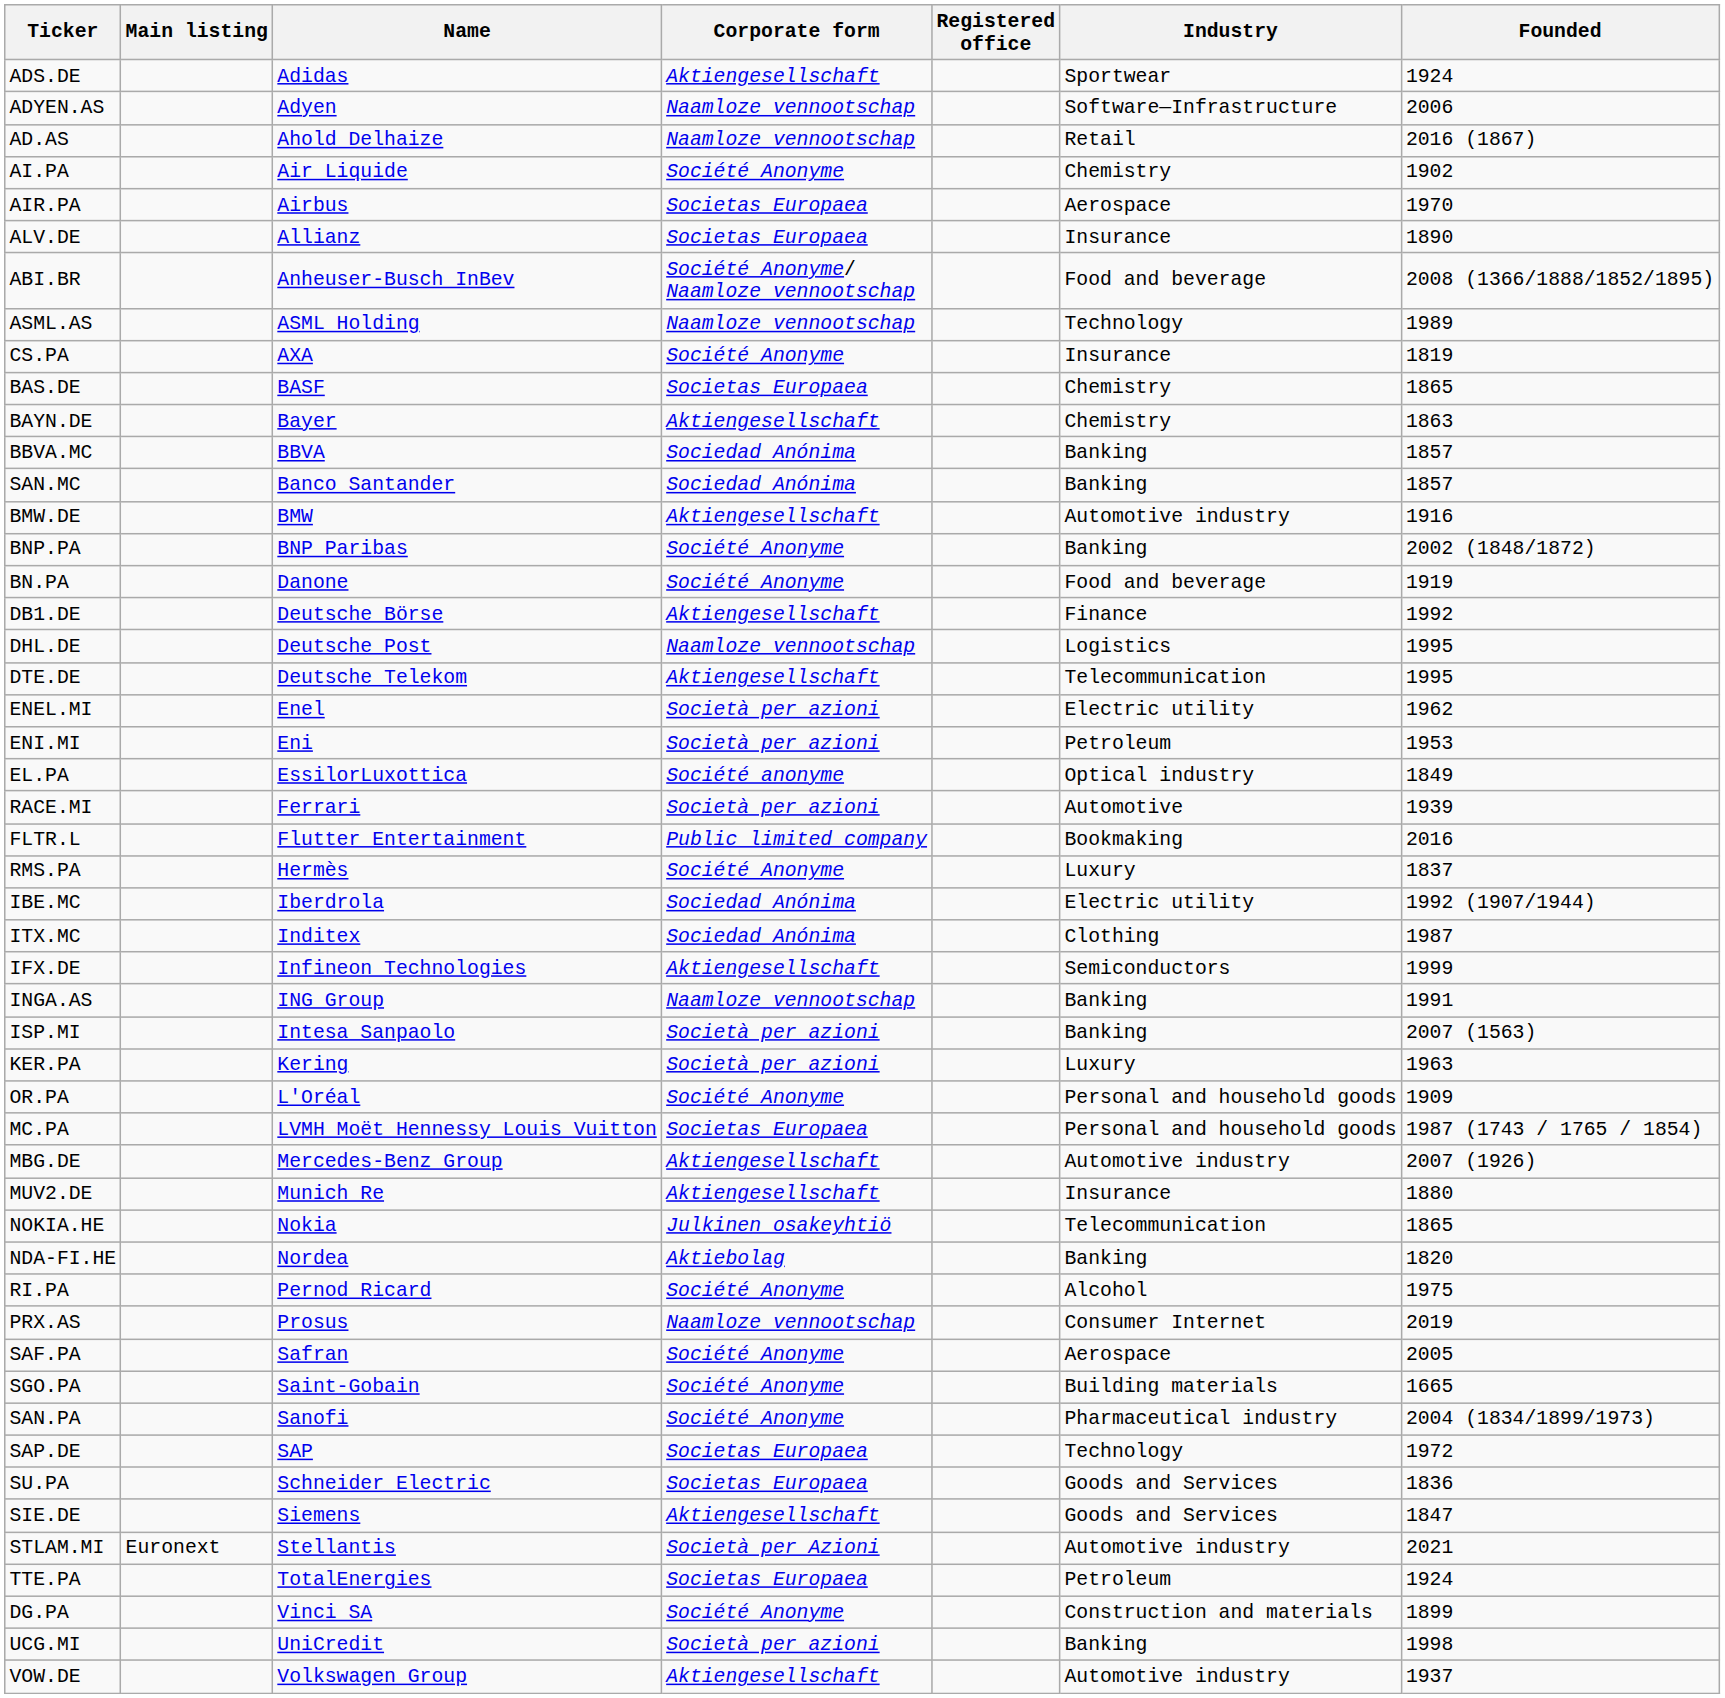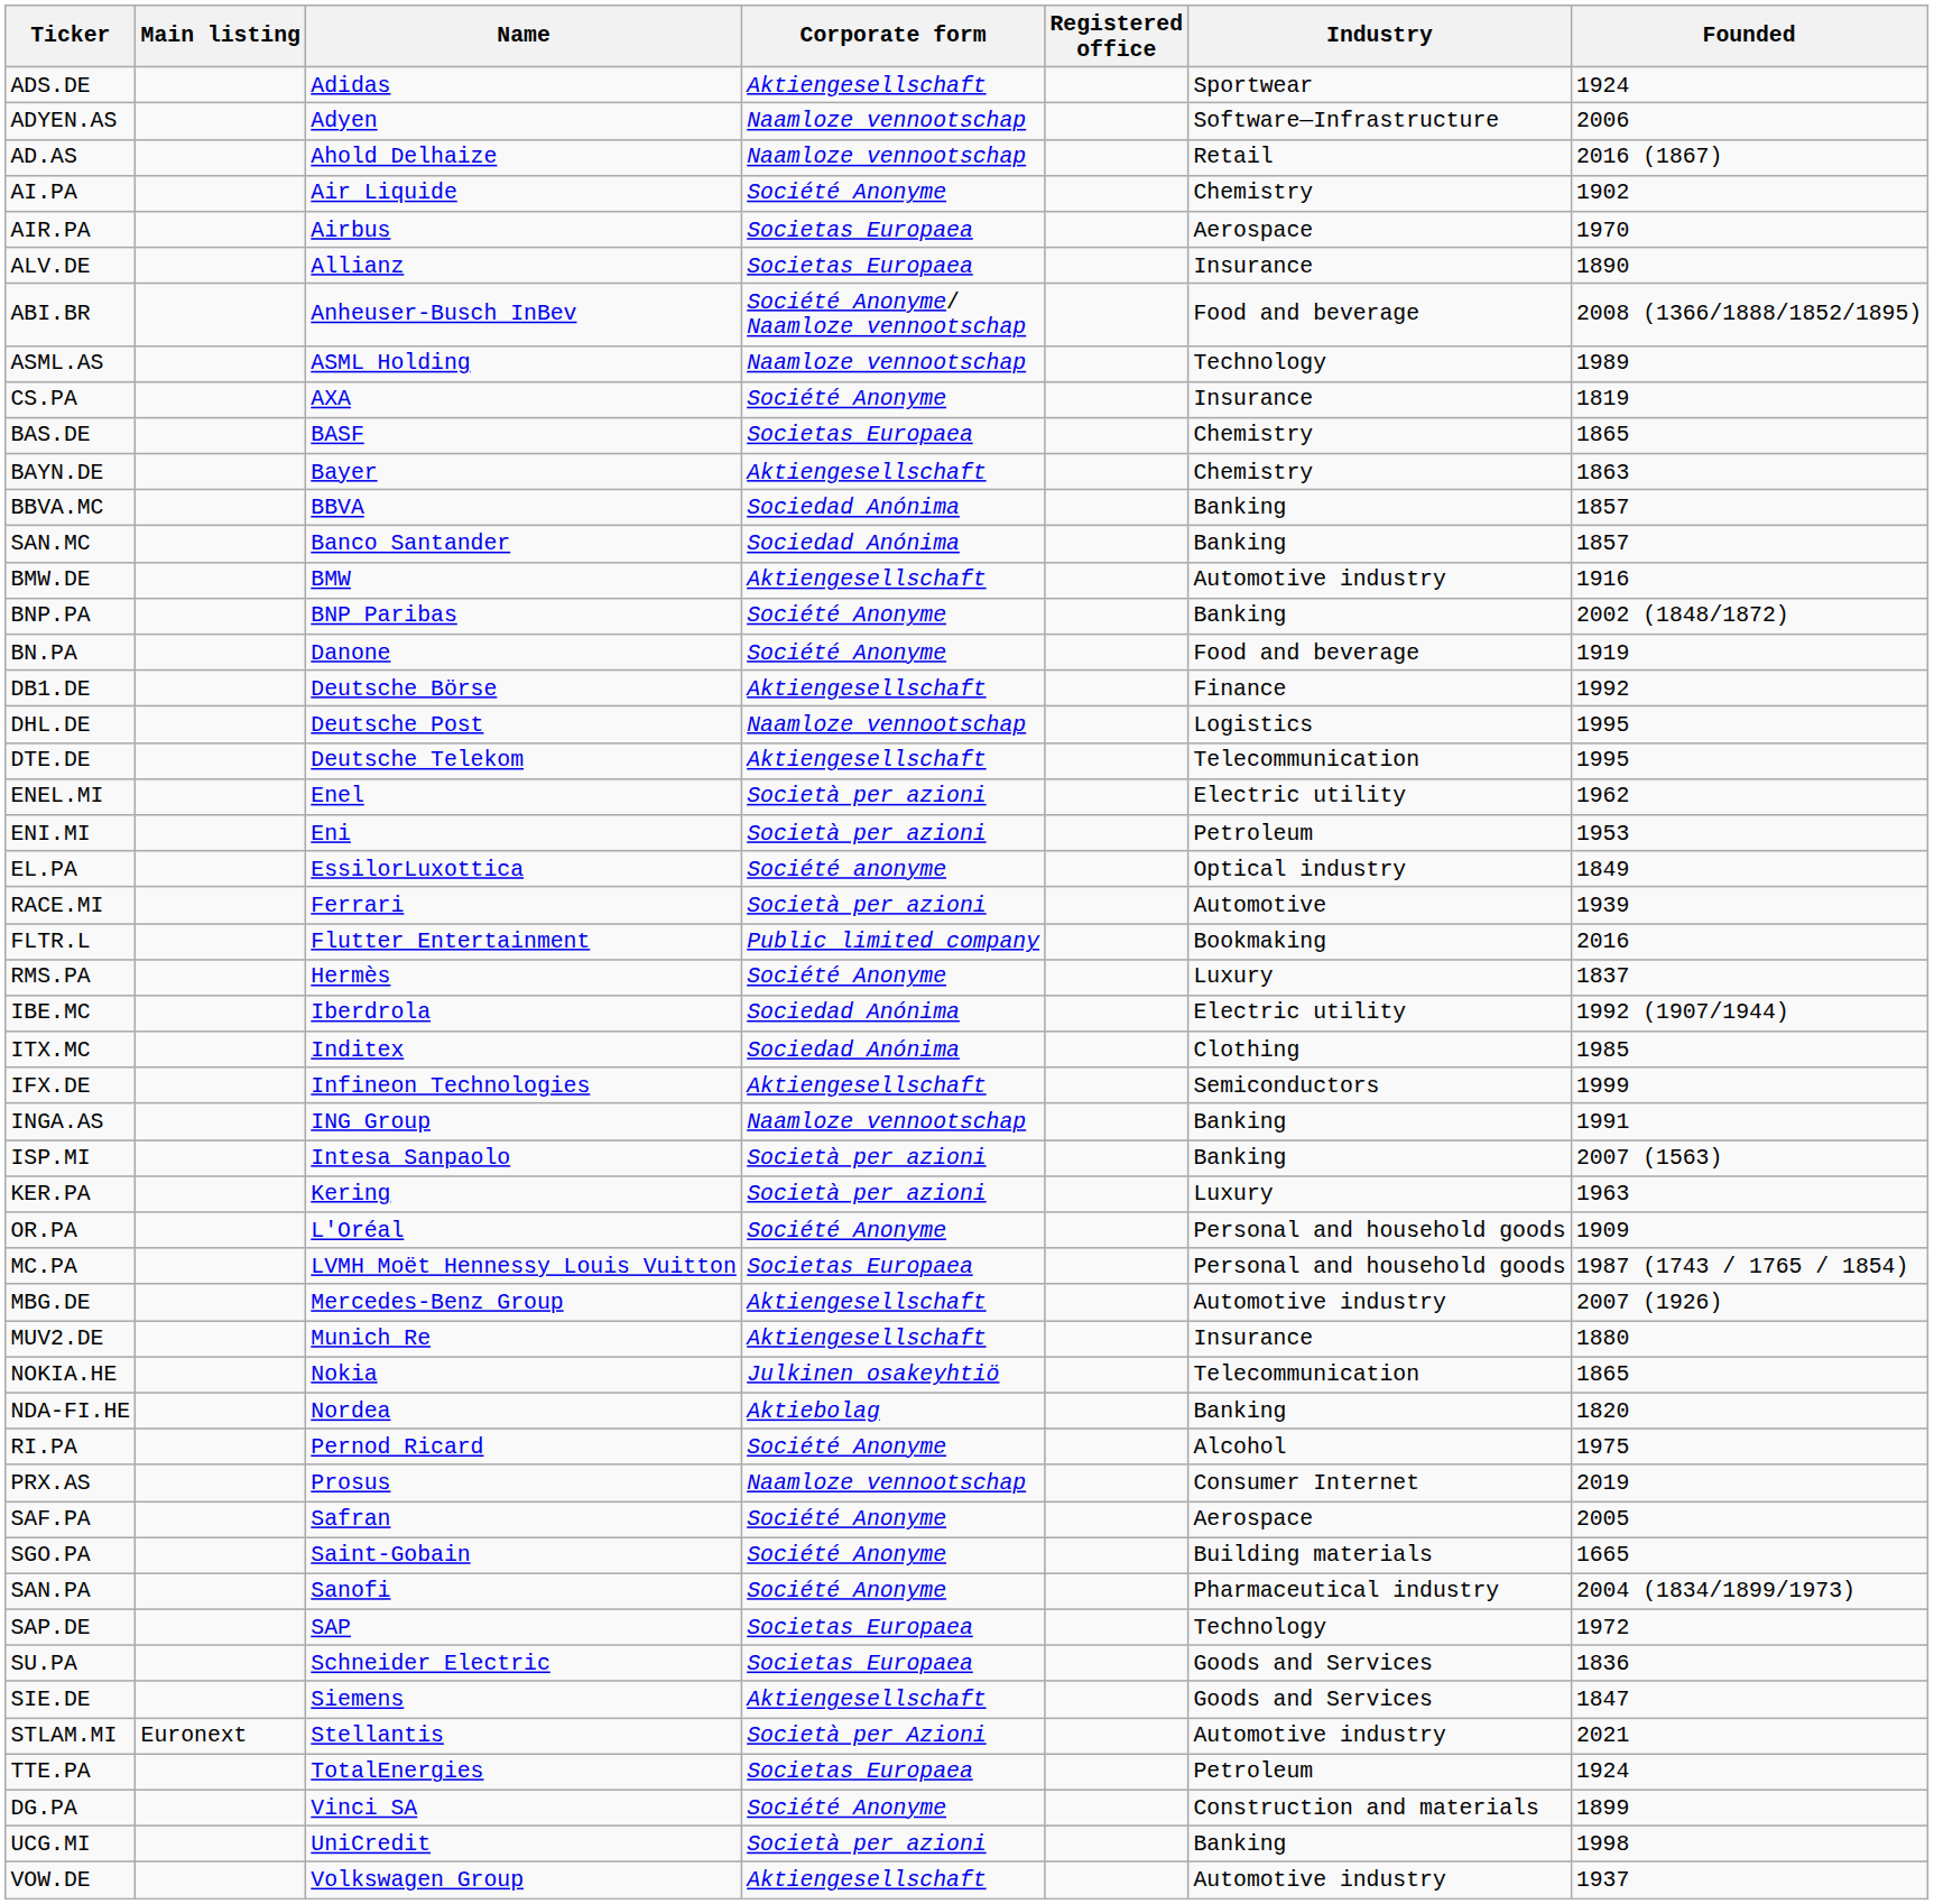ITX.MC | Founded: 1987 -> 1985
